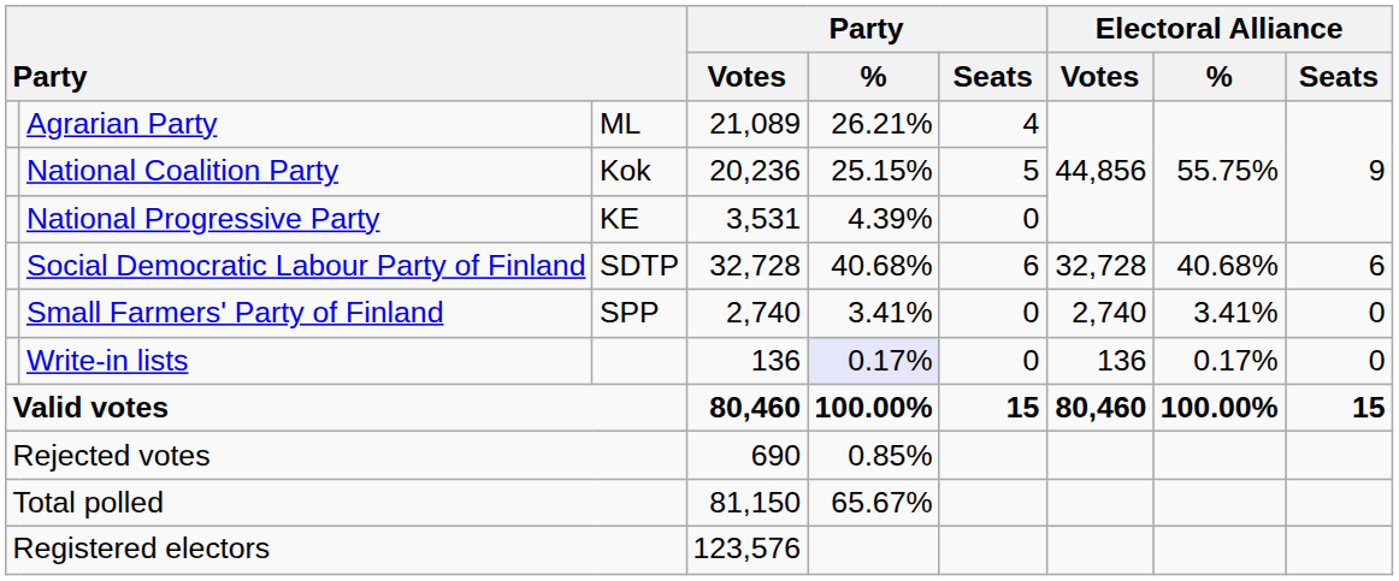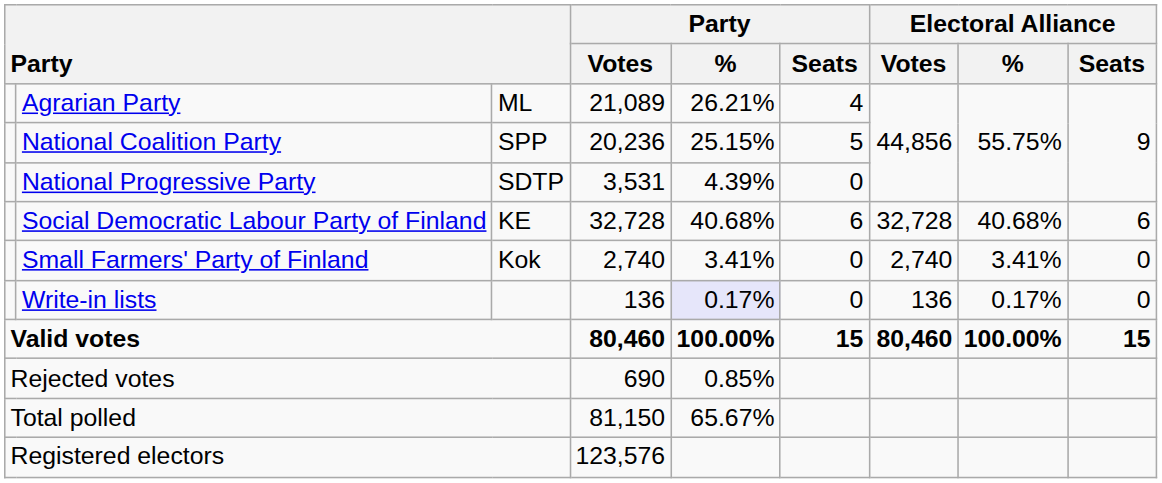National Coalition Party | column 3: Kok -> SPP
National Progressive Party | column 3: KE -> SDTP
Social Democratic Labour Party of Finland | column 3: SDTP -> KE
Small Farmers' Party of Finland | column 3: SPP -> Kok
